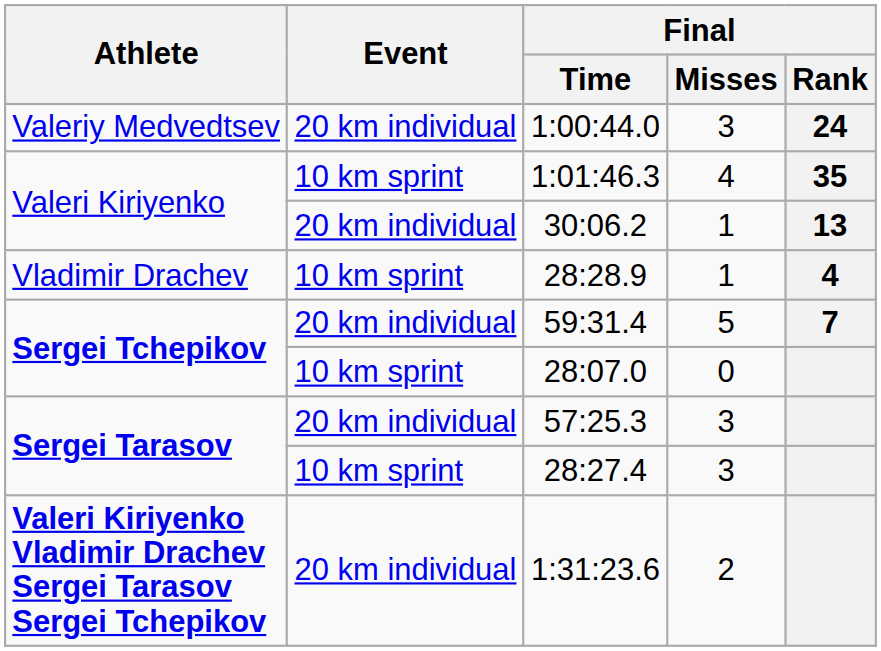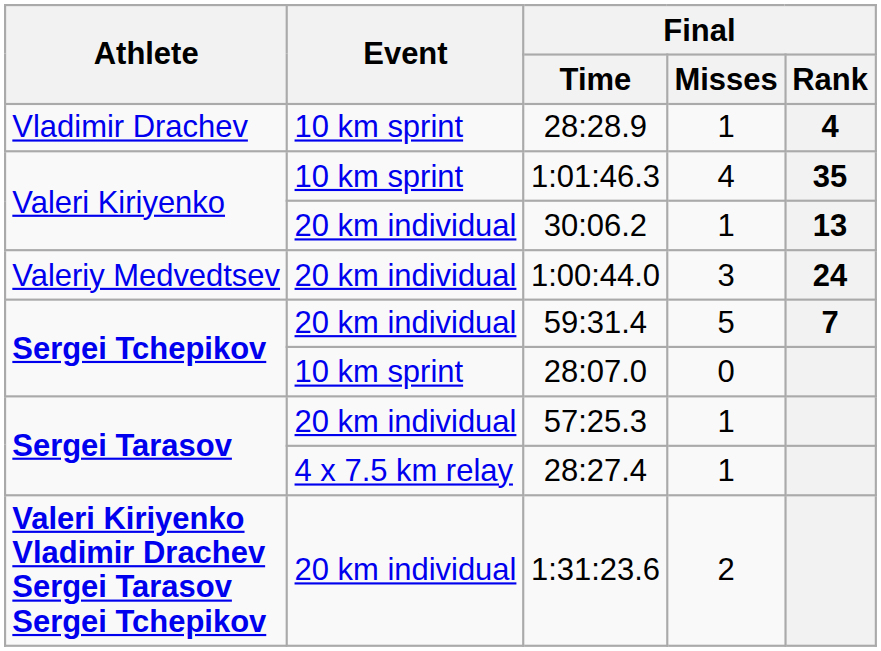rows swapped: 28:28.9 <-> 1:00:44.0
57:25.3 | Final / Misses: 3 -> 1
28:27.4 | Event: 10 km sprint -> 4 x 7.5 km relay
28:27.4 | Final / Misses: 3 -> 1
